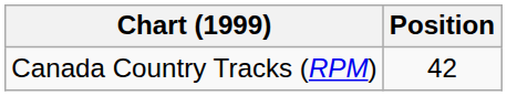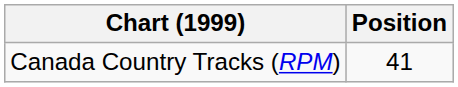Canada Country Tracks (RPM) | Position: 42 -> 41
